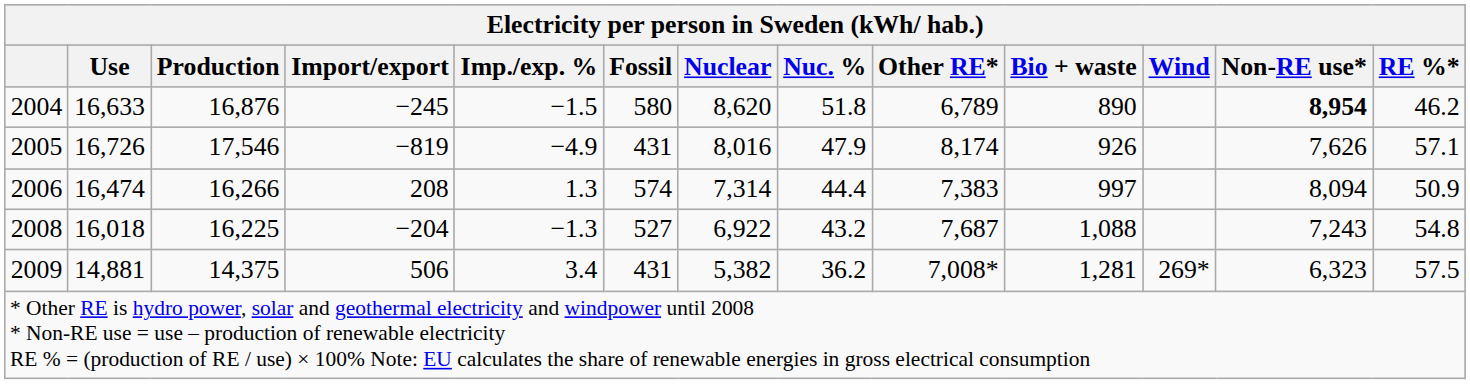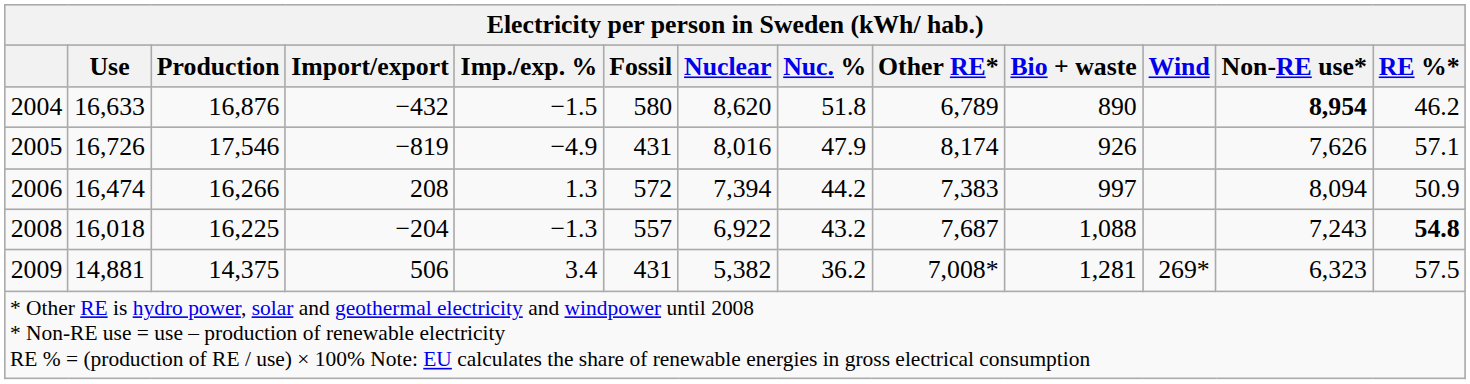2004 | Import/export: −245 -> −432
2006 | Fossil: 574 -> 572
2006 | Nuclear: 7,314 -> 7,394
2006 | Nuc. %: 44.4 -> 44.2
2008 | Fossil: 527 -> 557
2008 | RE %*: normal -> bold
